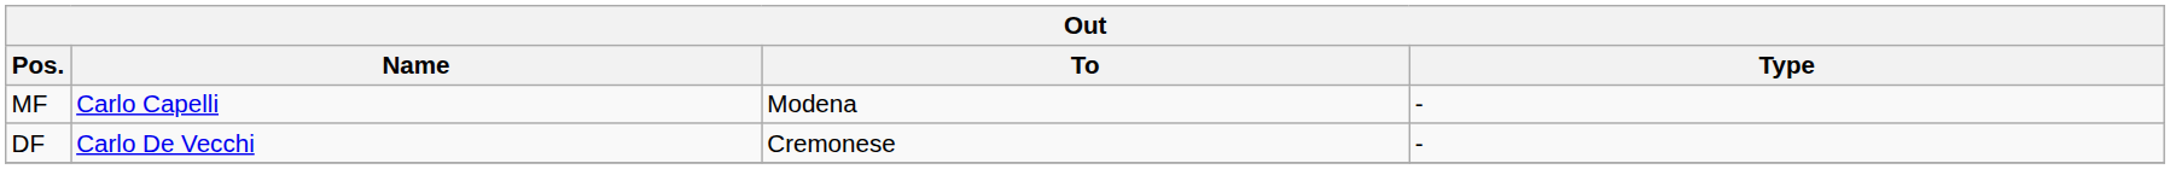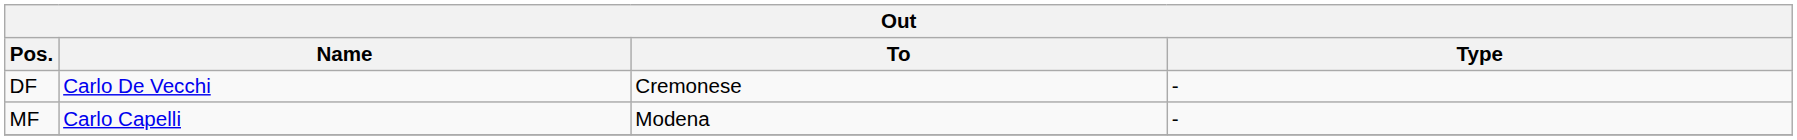rows swapped: DF <-> MF
